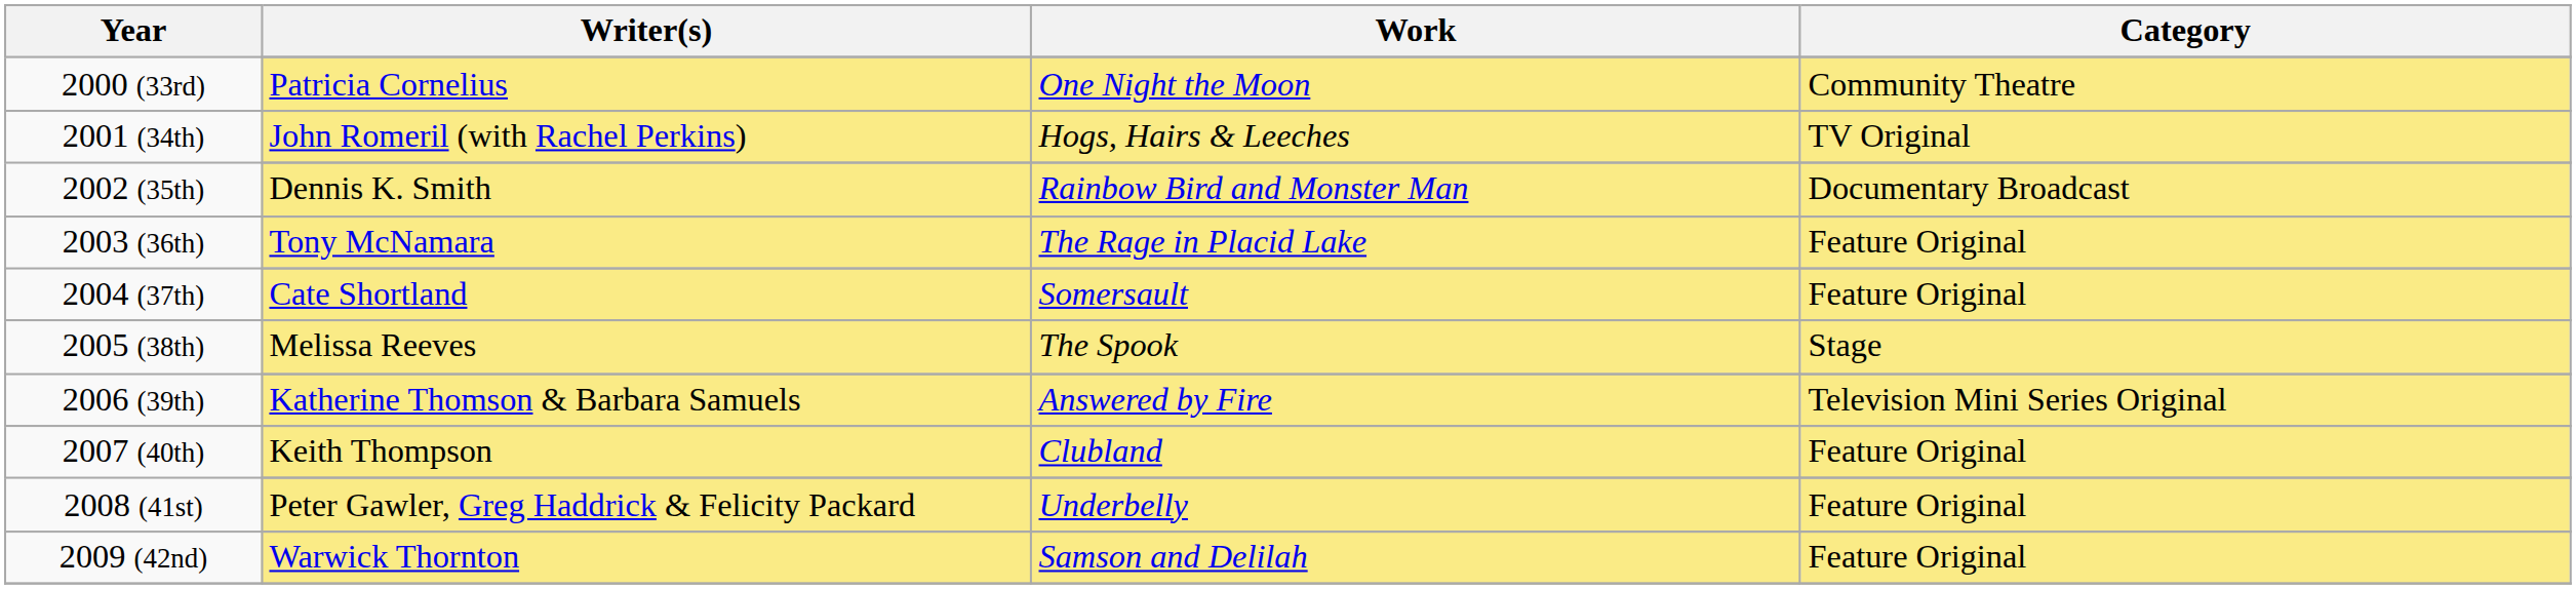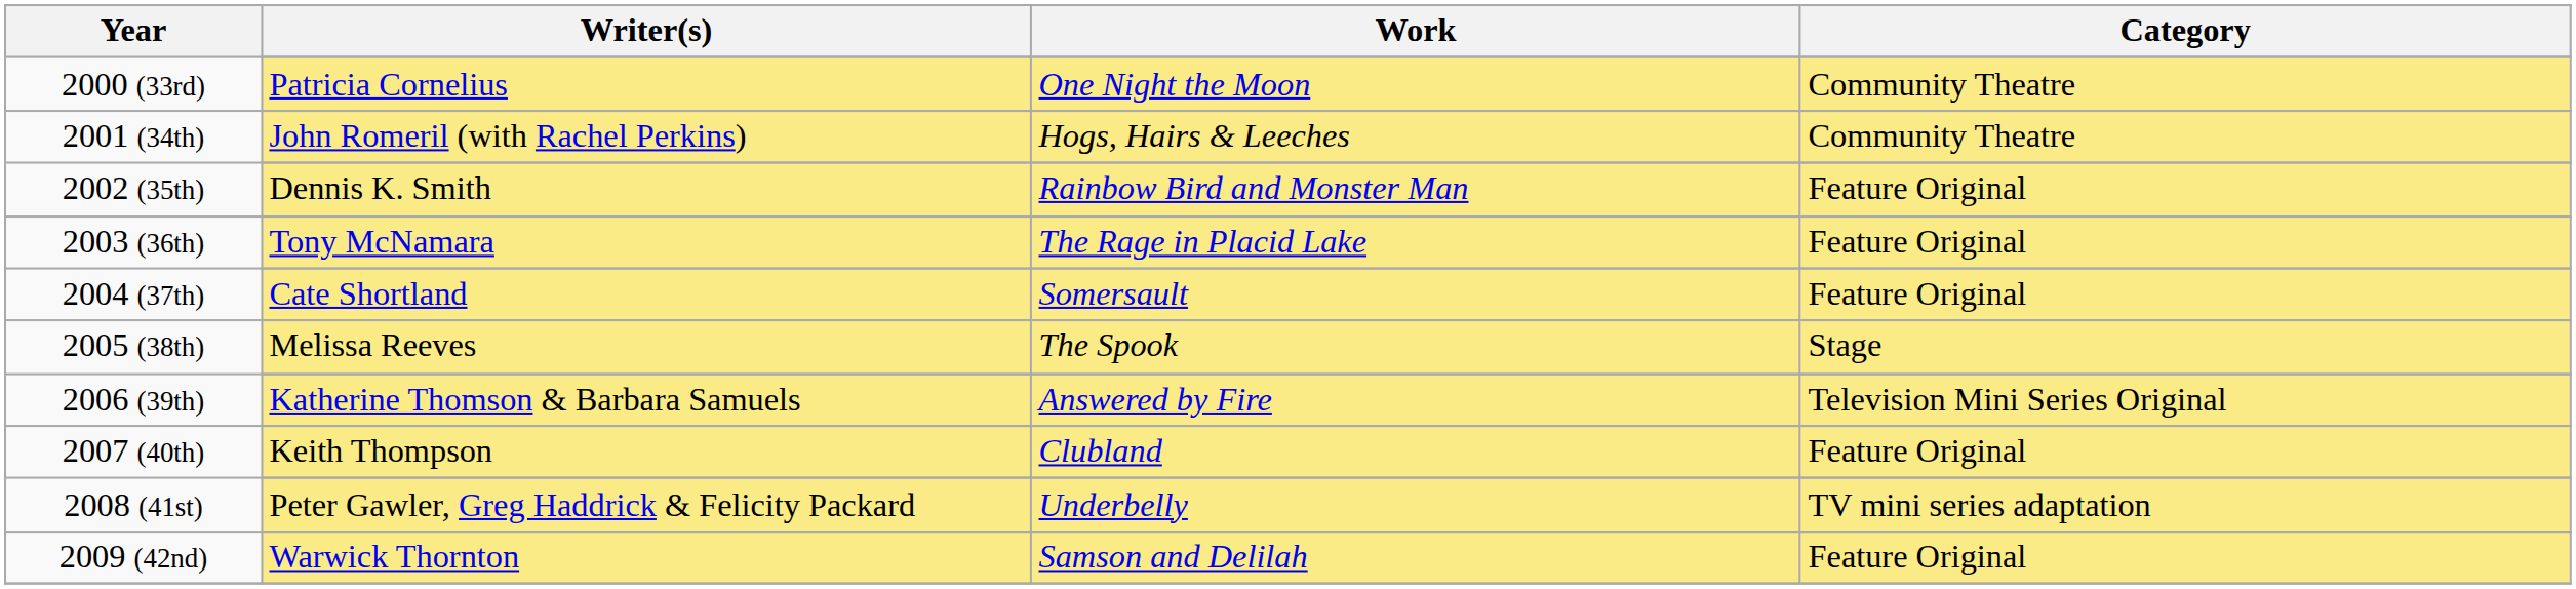John Romeril (with Rachel Perkins) | Category: TV Original -> Community Theatre
Dennis K. Smith | Category: Documentary Broadcast -> Feature Original
Peter Gawler, Greg Haddrick & Felicity Packard | Category: Feature Original -> TV mini series adaptation
